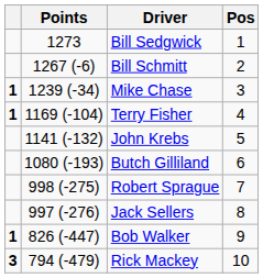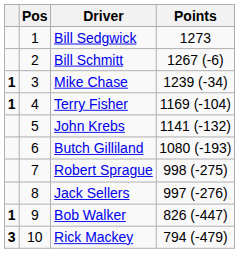columns swapped: Pos <-> Points
